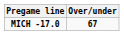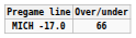MICH -17.0 | Over/under: 67 -> 66
